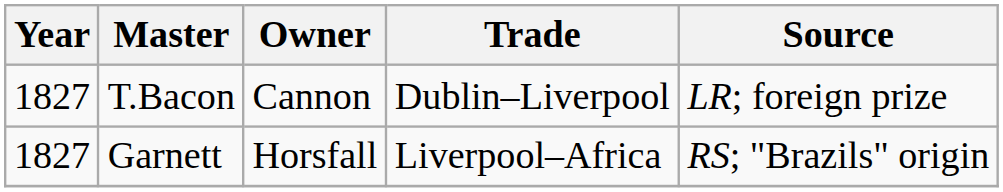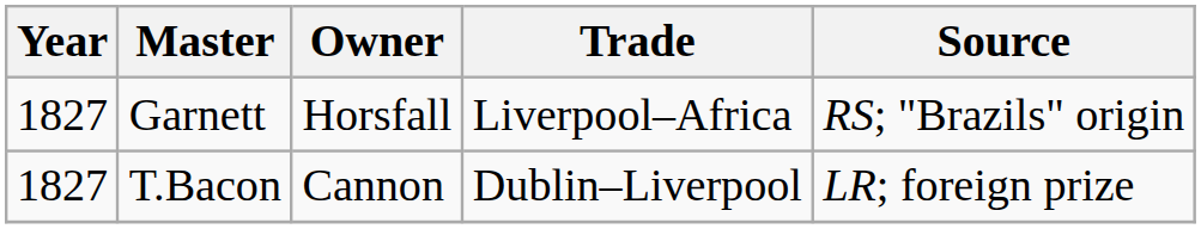rows swapped: Garnett <-> T.Bacon
